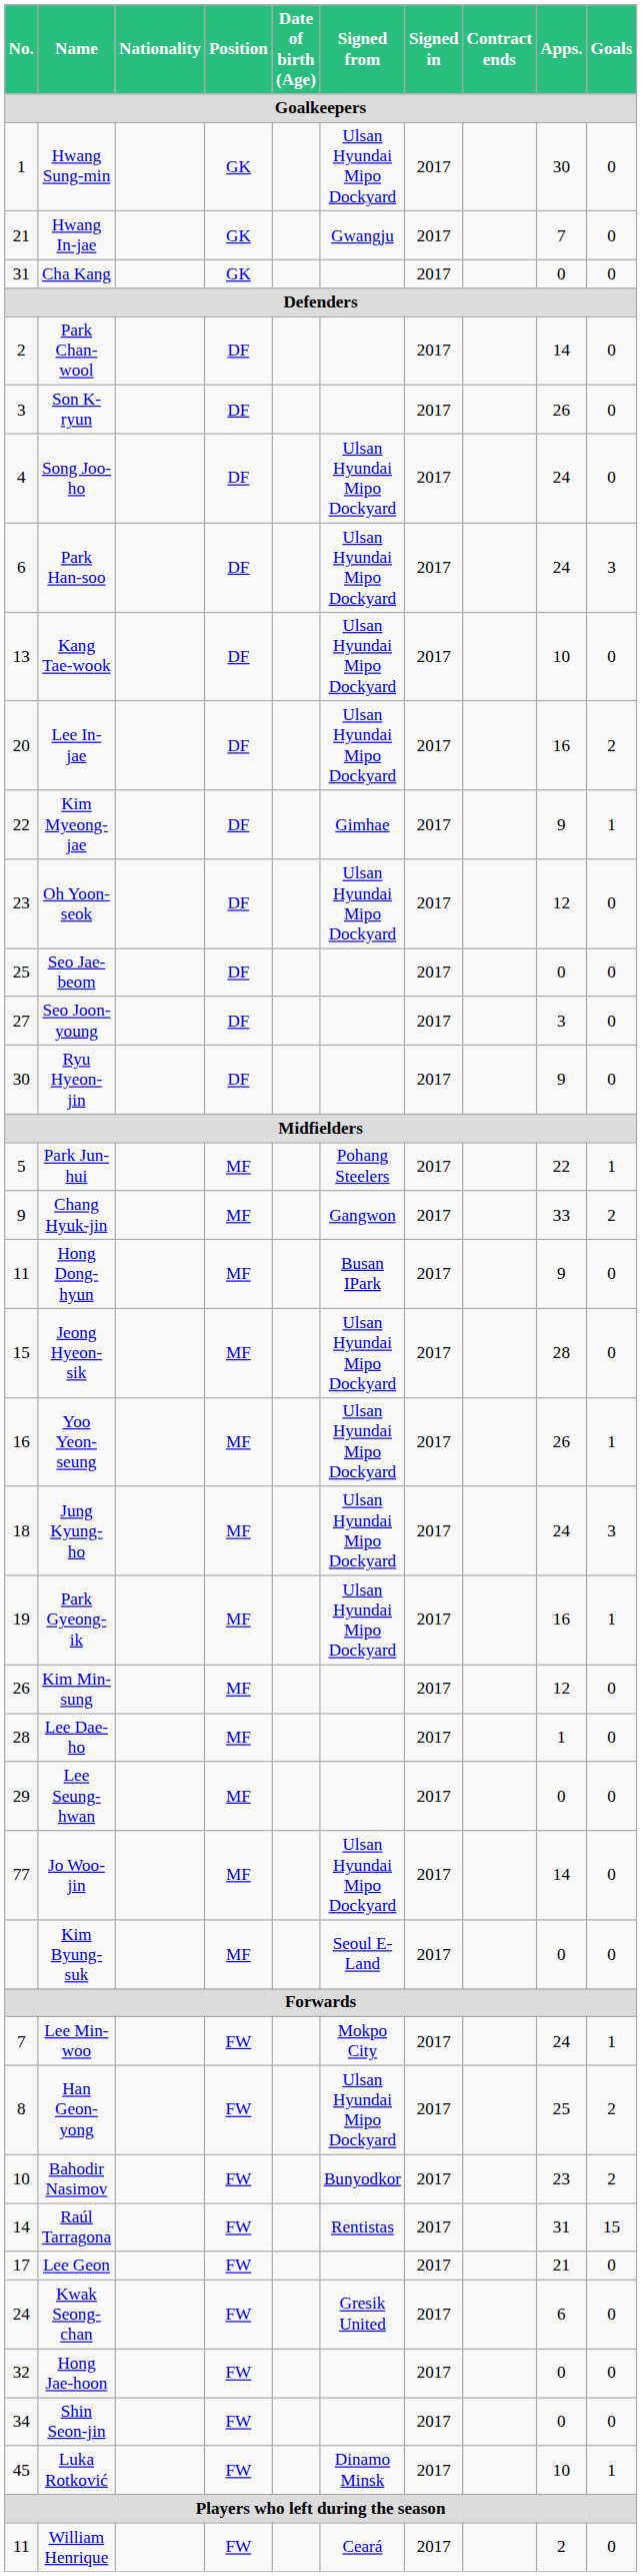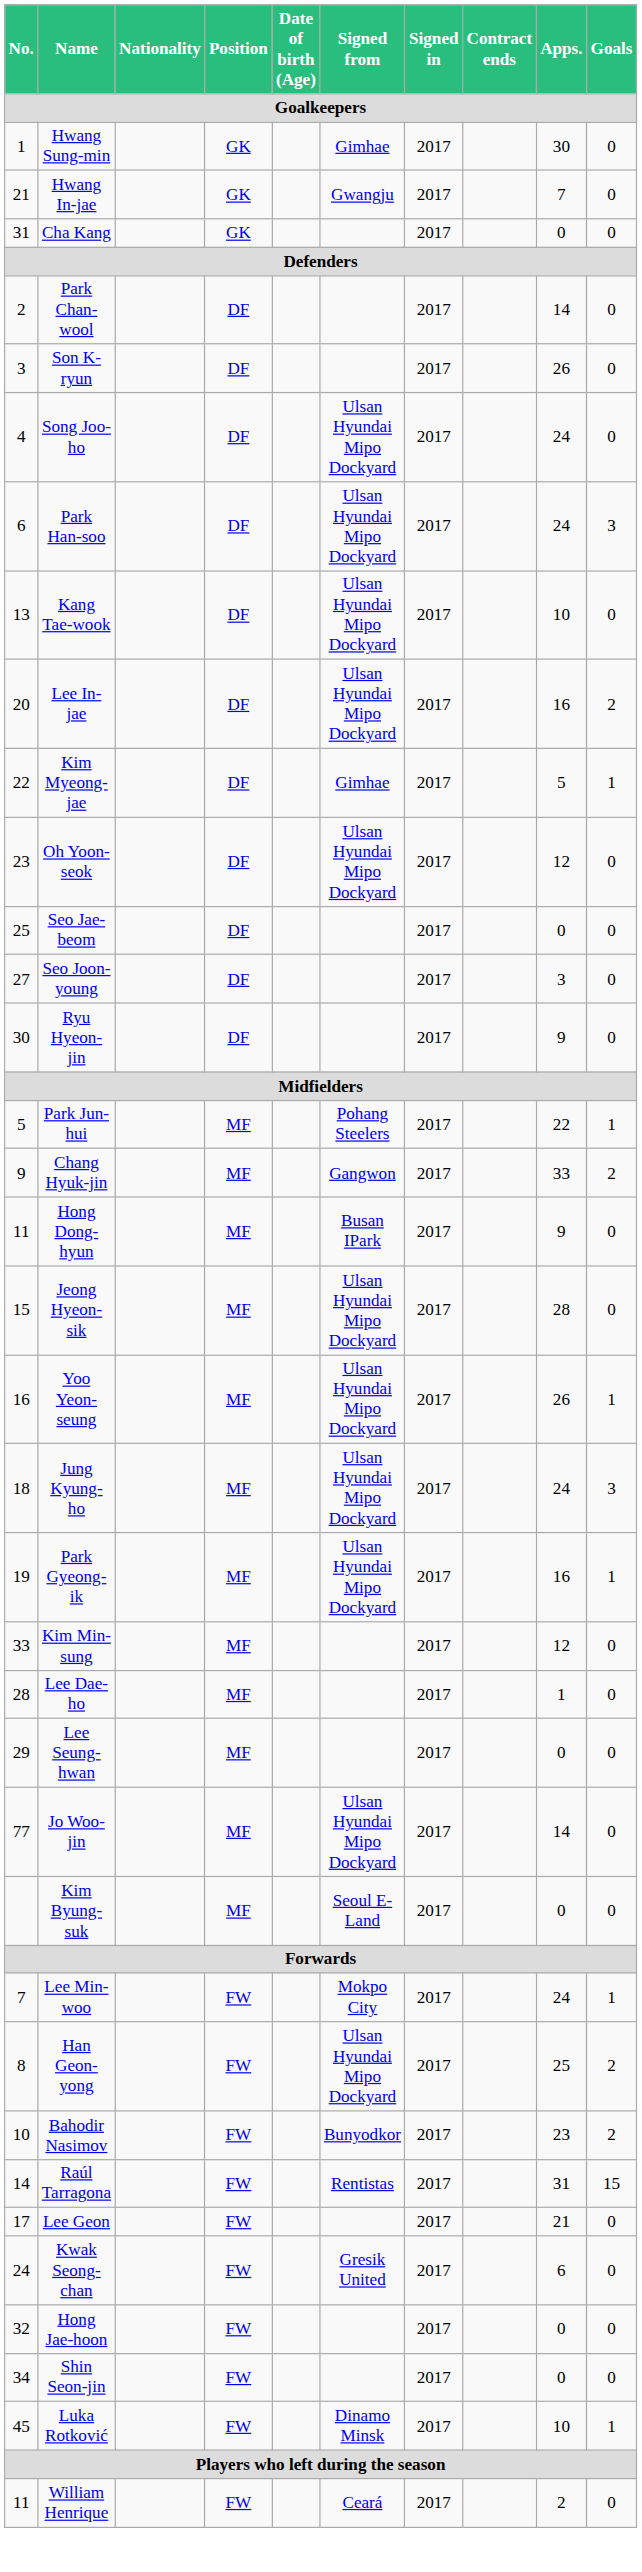Hwang Sung-min | Signed from: Ulsan Hyundai Mipo Dockyard -> Gimhae
Kim Myeong-jae | Apps.: 9 -> 5
Kim Min-sung | No.: 26 -> 33
